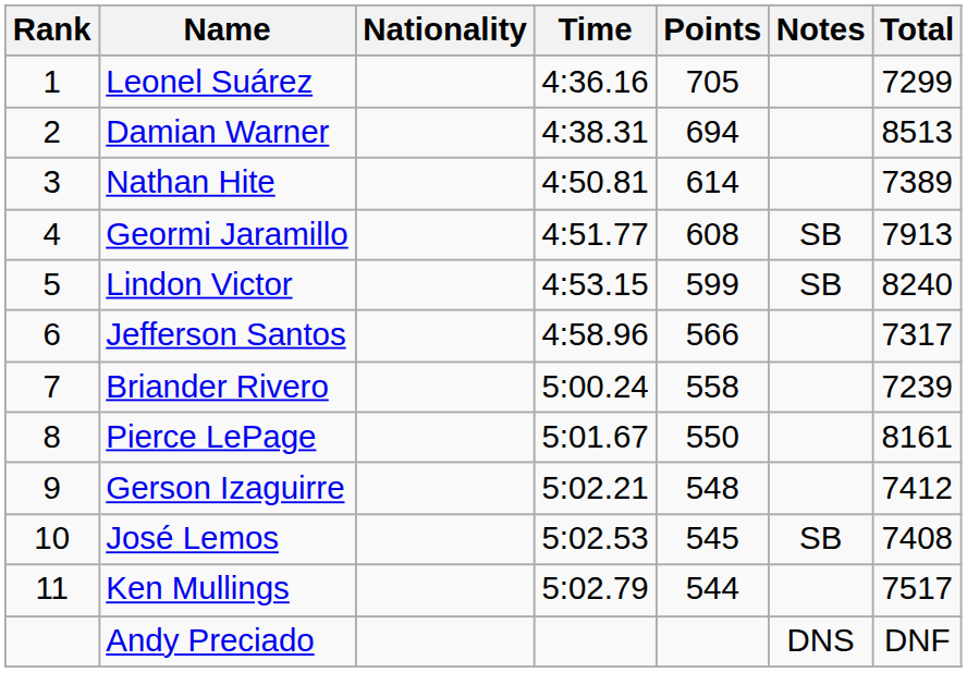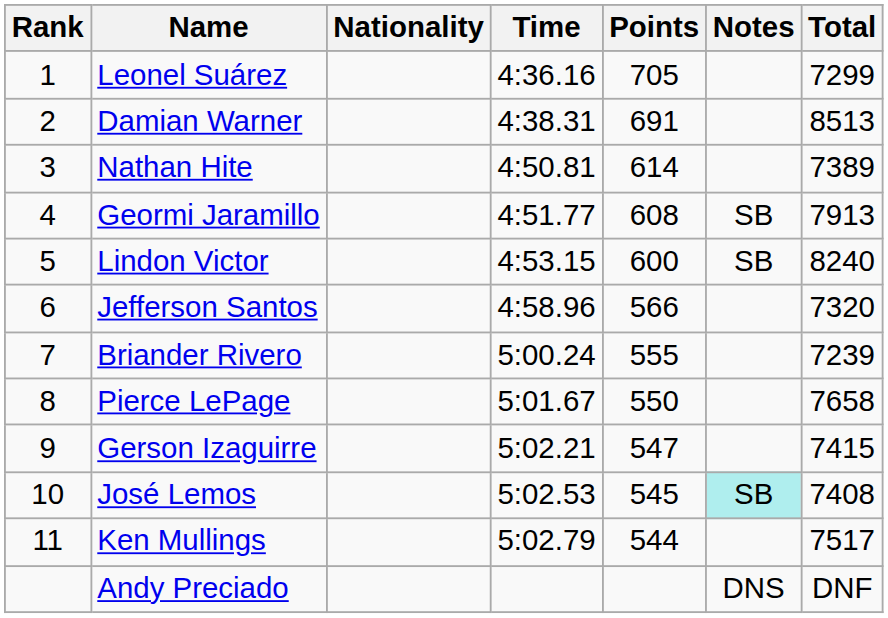Damian Warner | Points: 694 -> 691
Lindon Victor | Points: 599 -> 600
Jefferson Santos | Total: 7317 -> 7320
Briander Rivero | Points: 558 -> 555
Pierce LePage | Total: 8161 -> 7658
Gerson Izaguirre | Points: 548 -> 547
Gerson Izaguirre | Total: 7412 -> 7415
José Lemos | Notes: no background -> paleturquoise background
